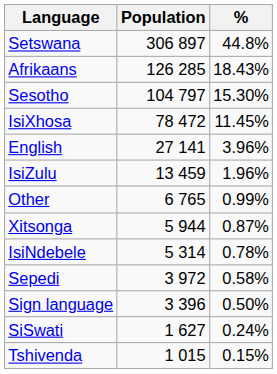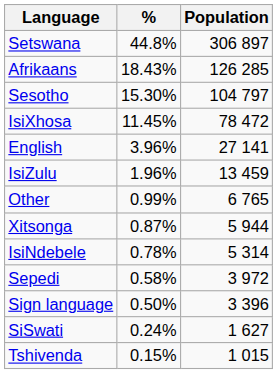columns swapped: Population <-> %
